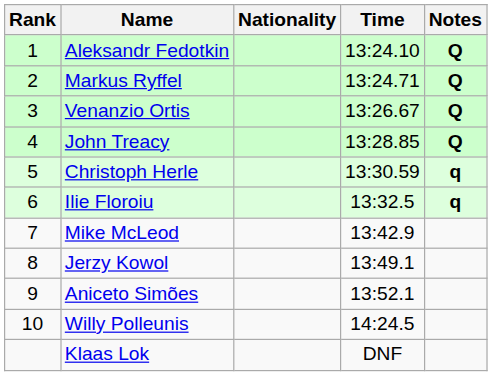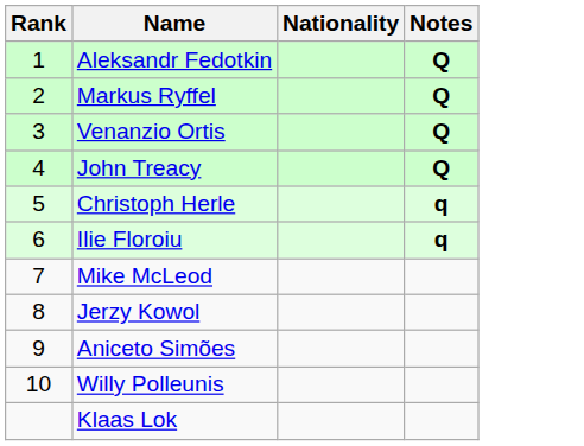- column: Time | 13:24.10 | 13:24.71 | 13:26.67 | 13:28.85 | 13:30.59 | 13:32.5 | 13:42.9 | 13:49.1 | 13:52.1 | 14:24.5 | DNF
